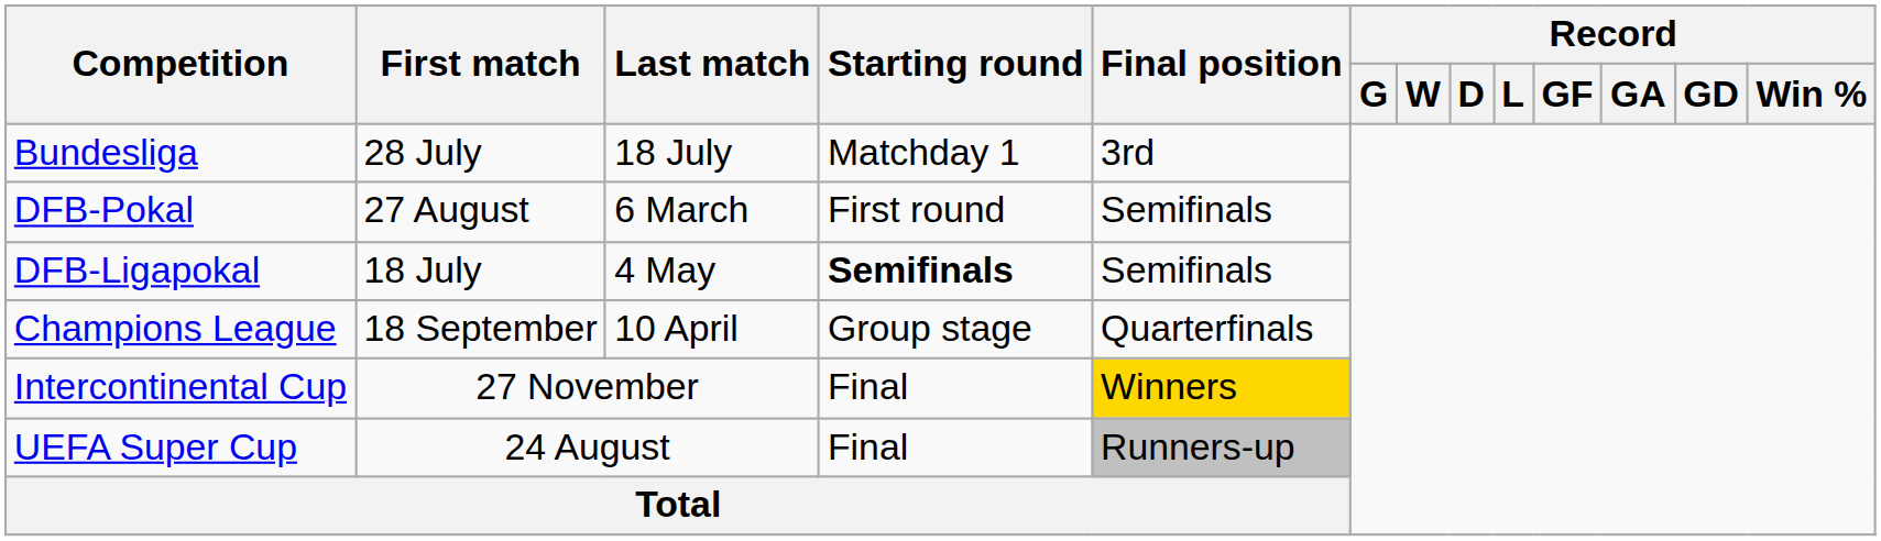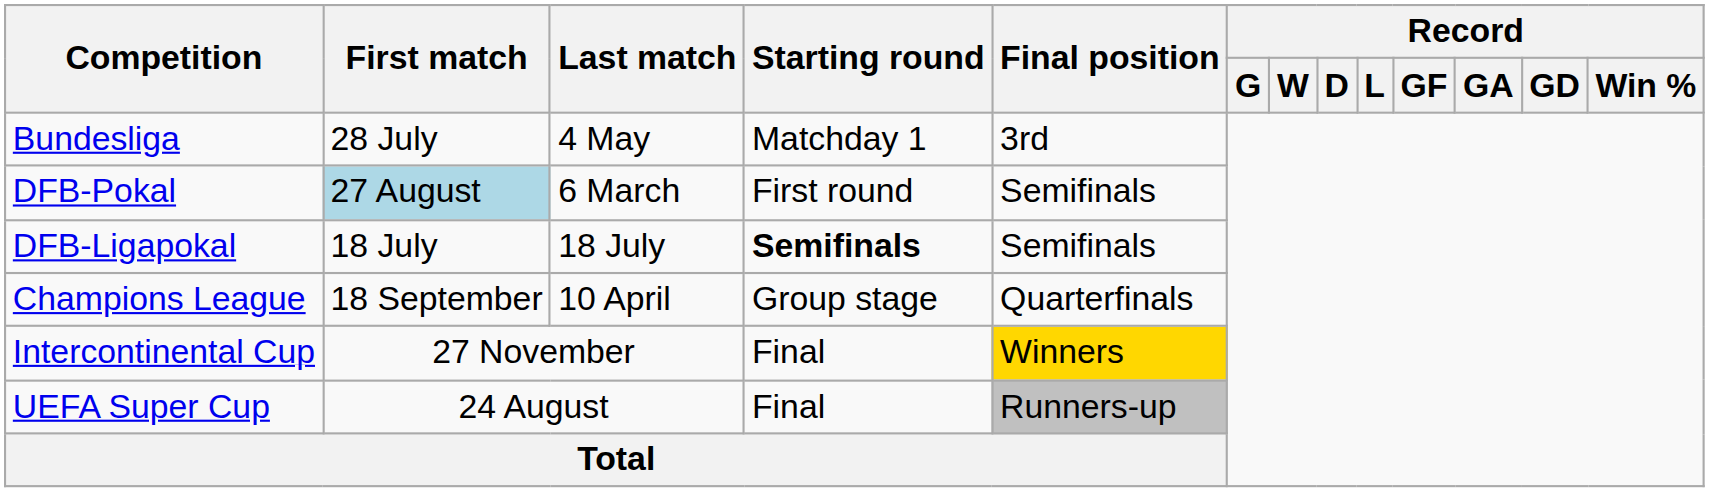Bundesliga | Last match: 18 July -> 4 May
DFB-Pokal | First match: no background -> lightblue background
DFB-Ligapokal | Last match: 4 May -> 18 July
